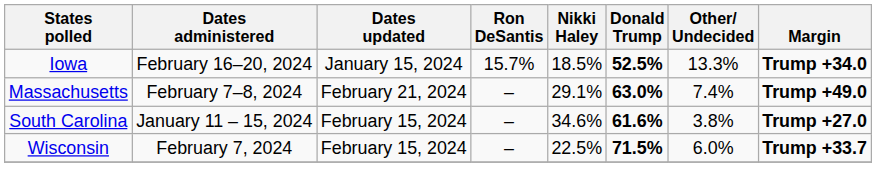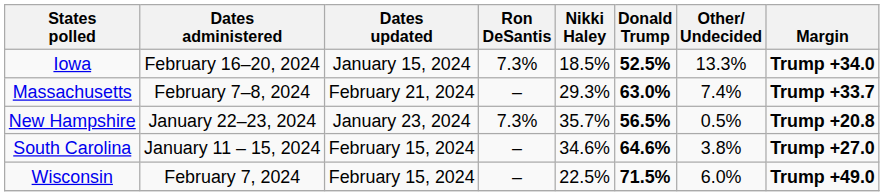Iowa | Ron DeSantis: 15.7% -> 7.3%
Massachusetts | Nikki Haley: 29.1% -> 29.3%
Massachusetts | Margin: Trump +49.0 -> Trump +33.7
+ row: New Hampshire | January 22–23, 2024 | January 23, 2024 | 7.3% | 35.7% | 56.5% | 0.5% | Trump +20.8
South Carolina | Donald Trump: 61.6% -> 64.6%
Wisconsin | Margin: Trump +33.7 -> Trump +49.0
